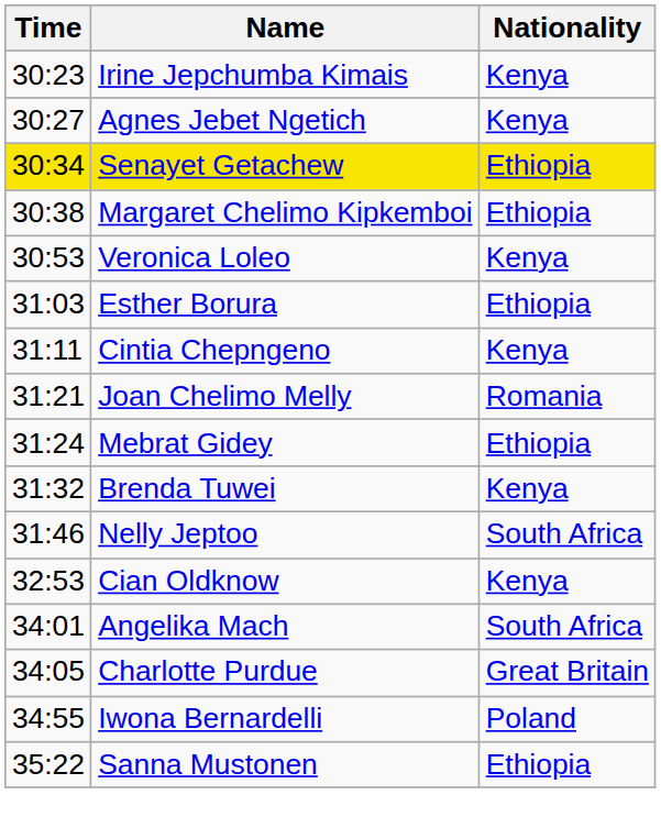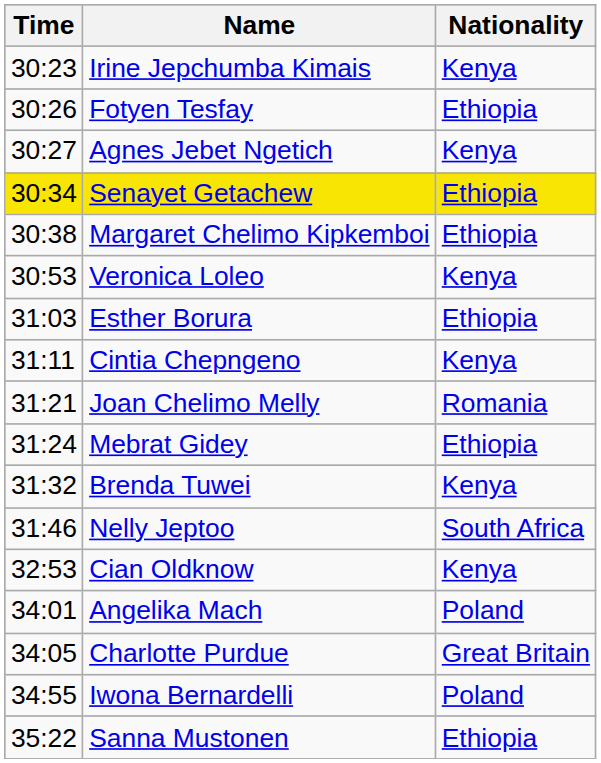+ row: 30:26 | Fotyen Tesfay | Ethiopia
Angelika Mach | Nationality: South Africa -> Poland
